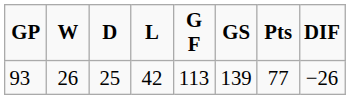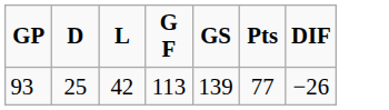- column: W | 26
